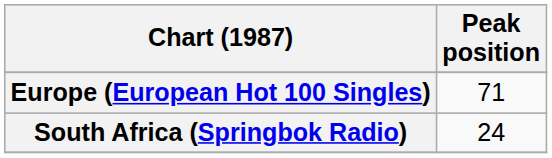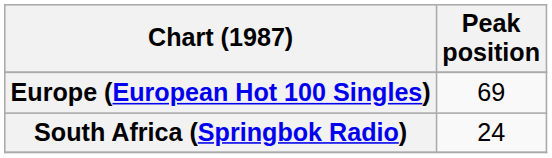Europe (European Hot 100 Singles) | Peak position: 71 -> 69
